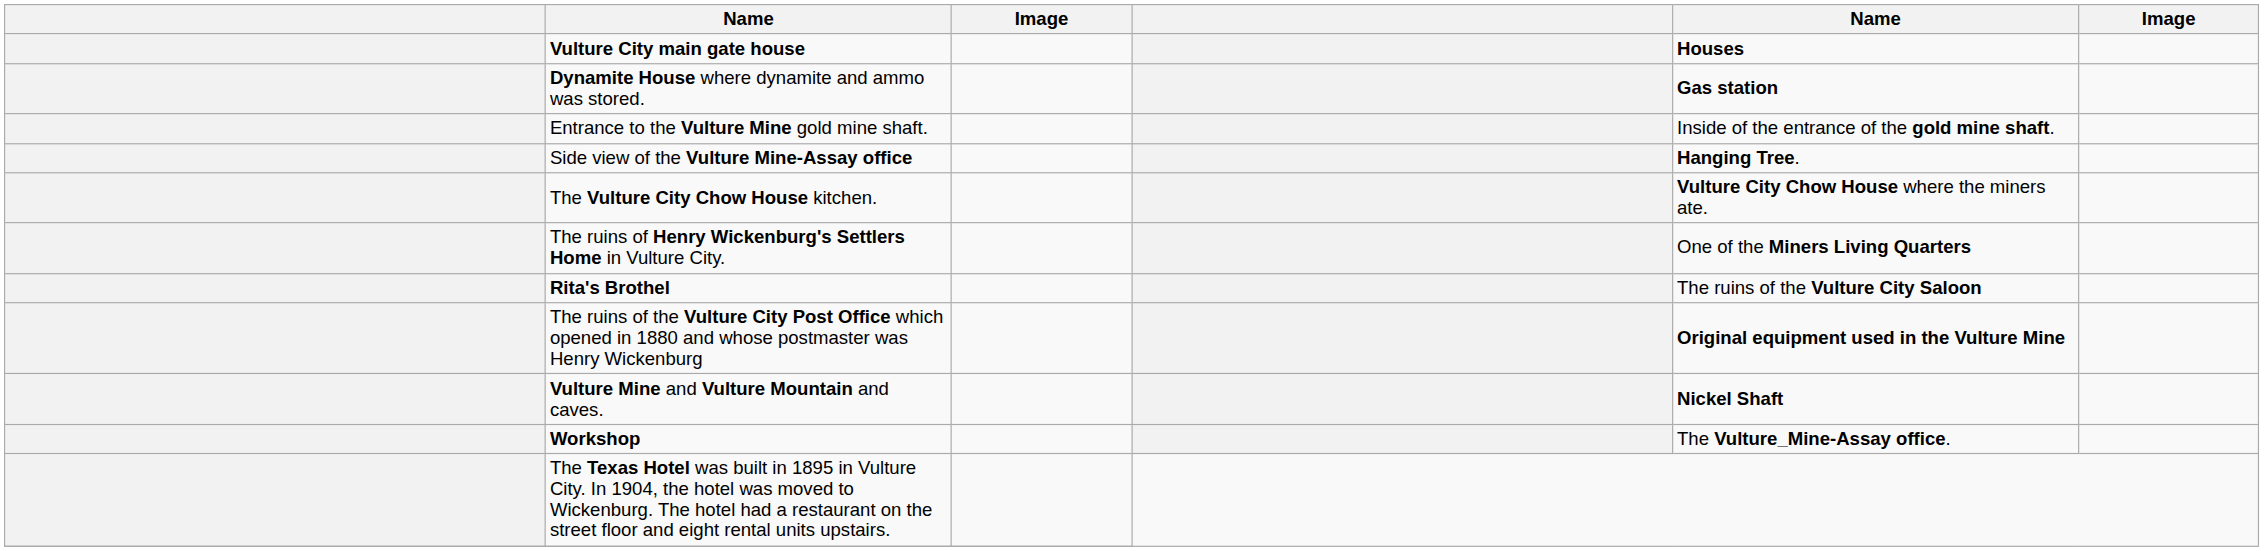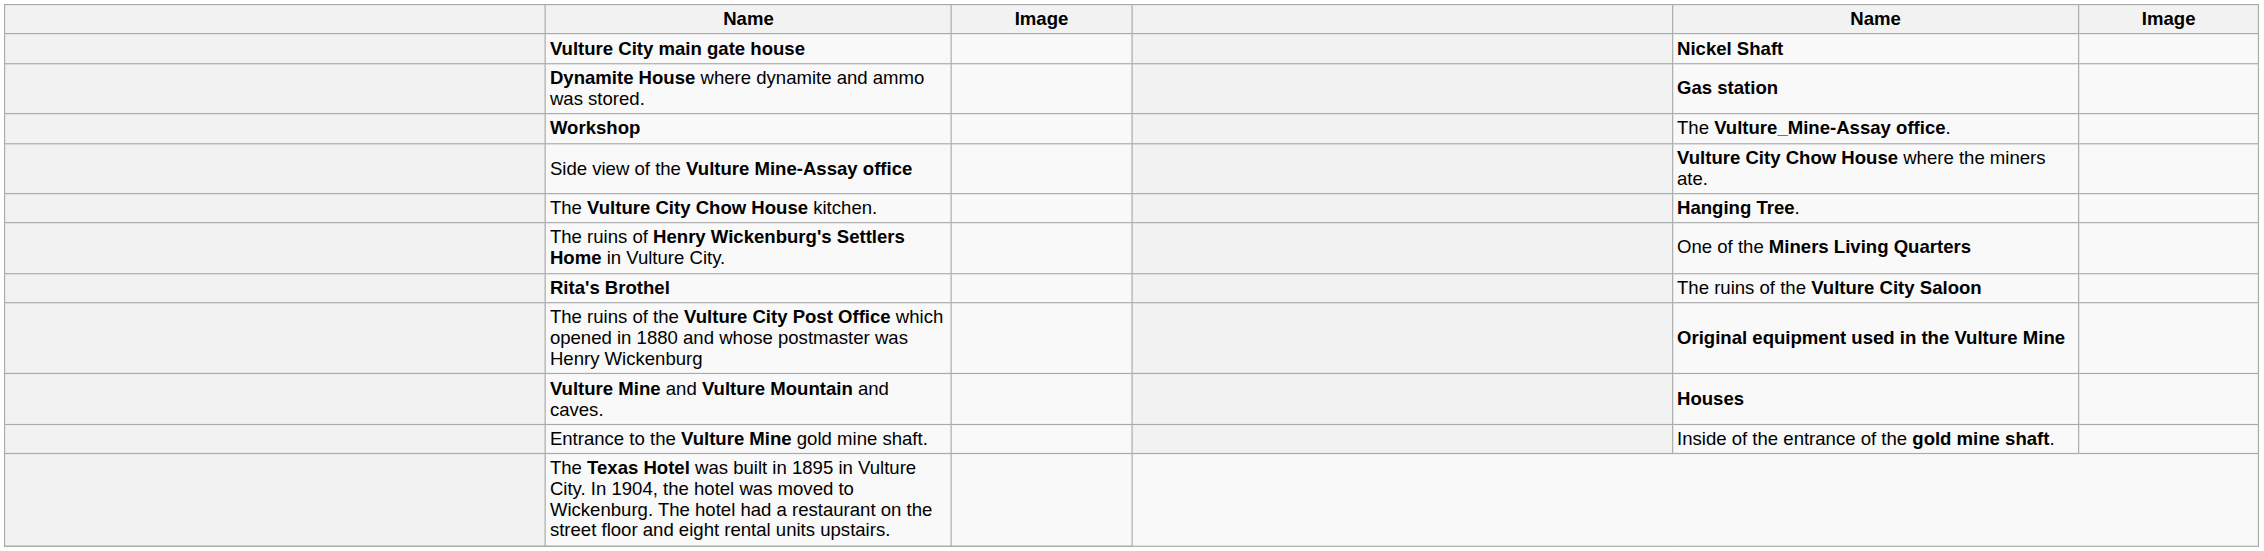Vulture City main gate house | column 5: Houses -> Nickel Shaft
rows swapped: Workshop <-> Entrance to the Vulture Mine gold mine shaft.
Side view of the Vulture Mine-Assay office | column 5: Hanging Tree. -> Vulture City Chow House where the miners ate.
The Vulture City Chow House kitchen. | column 5: Vulture City Chow House where the miners ate. -> Hanging Tree.
Vulture Mine and Vulture Mountain and caves. | column 5: Nickel Shaft -> Houses
